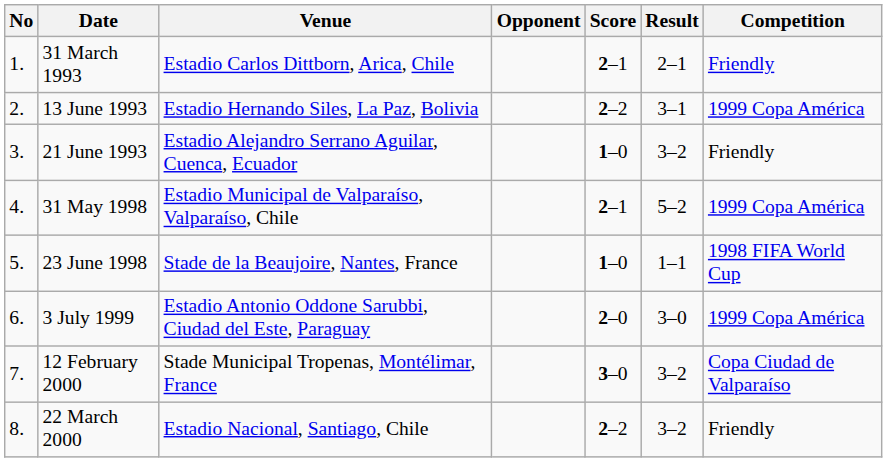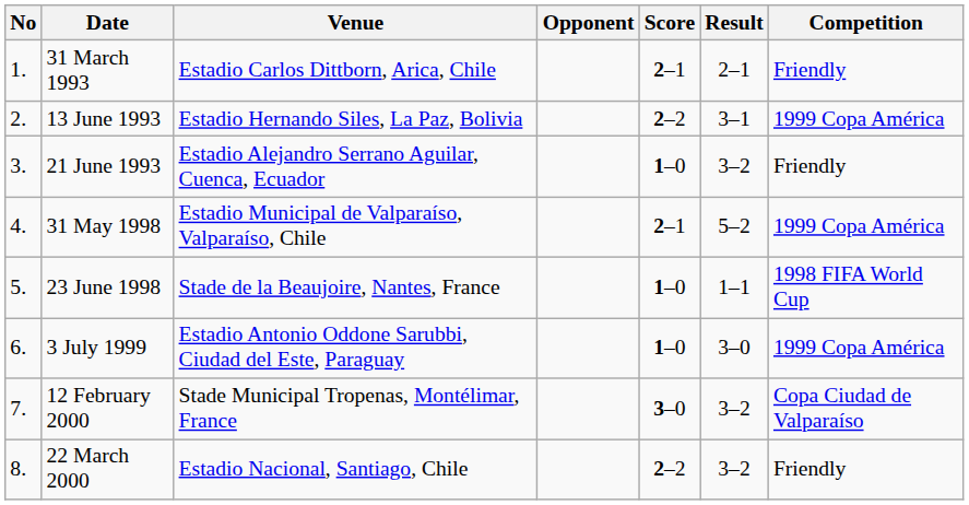3 July 1999 | Score: 2–0 -> 1–0
